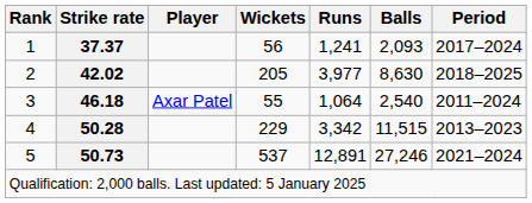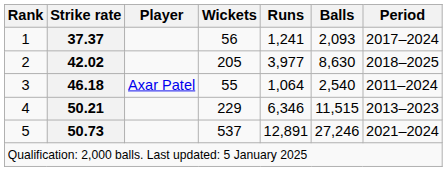4 | Strike rate: 50.28 -> 50.21
4 | Runs: 3,342 -> 6,346
